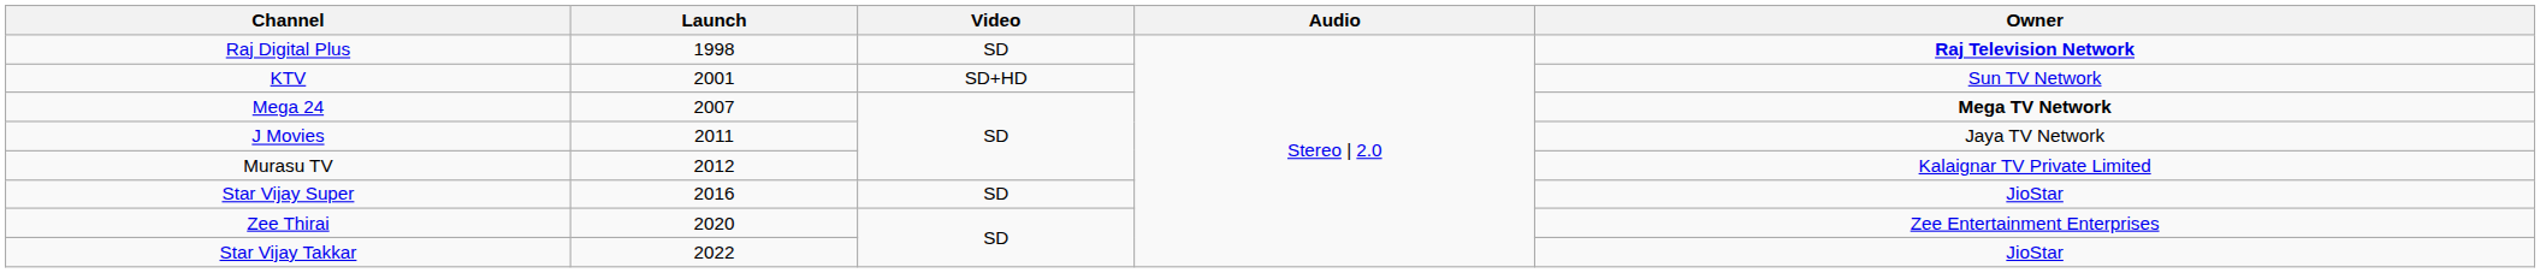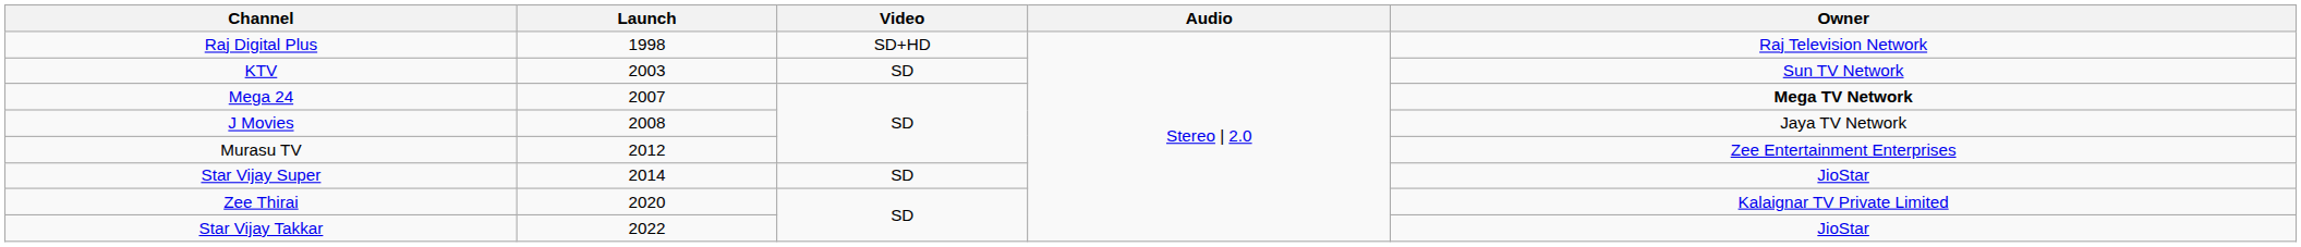Raj Digital Plus | Video: SD -> SD+HD
Raj Digital Plus | Owner: bold -> normal
KTV | Launch: 2001 -> 2003
KTV | Video: SD+HD -> SD
J Movies | Launch: 2011 -> 2008
Murasu TV | Owner: Kalaignar TV Private Limited -> Zee Entertainment Enterprises
Star Vijay Super | Launch: 2016 -> 2014
Zee Thirai | Owner: Zee Entertainment Enterprises -> Kalaignar TV Private Limited
